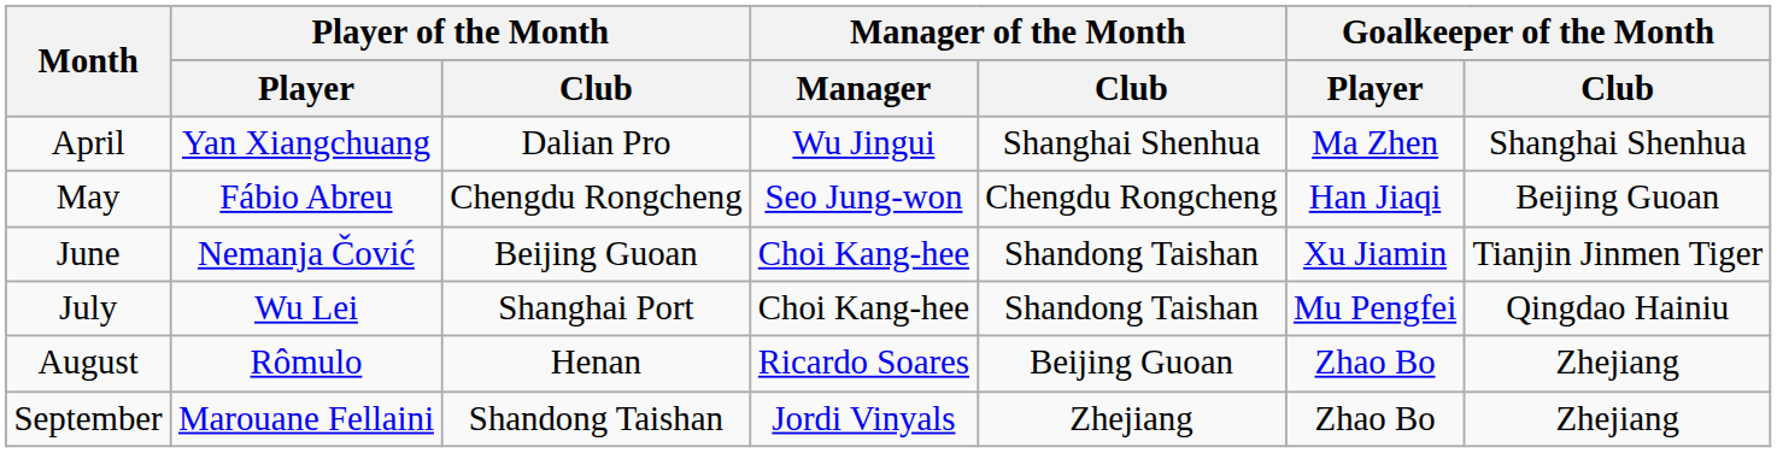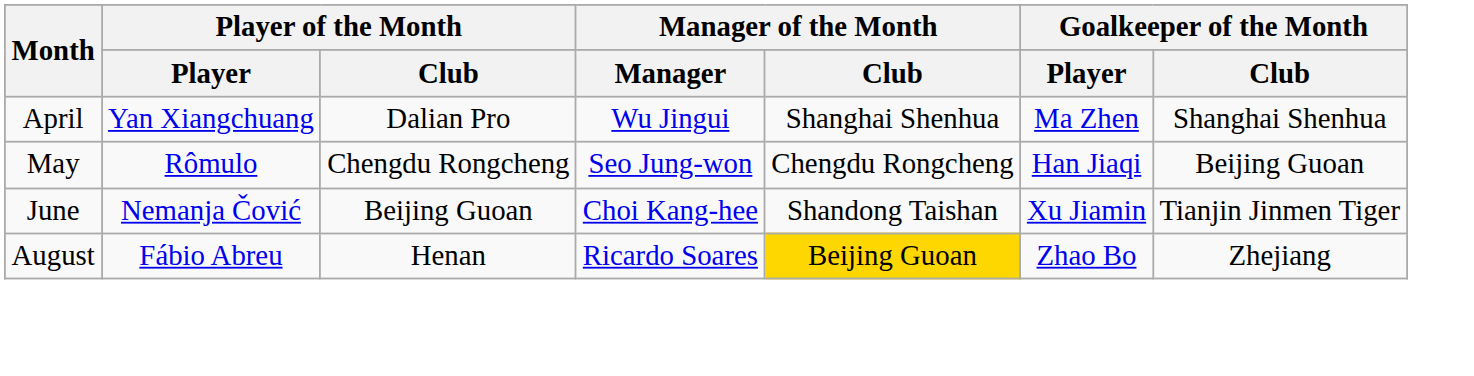May | Player of the Month / Player: Fábio Abreu -> Rômulo
- row: July | Wu Lei | Shanghai Port | Choi Kang-hee | Shandong Taishan | Mu Pengfei | Qingdao Hainiu
August | Player of the Month / Player: Rômulo -> Fábio Abreu
August | Manager of the Month / Club: no background -> gold background
- row: September | Marouane Fellaini | Shandong Taishan | Jordi Vinyals | Zhejiang | Zhao Bo | Zhejiang
